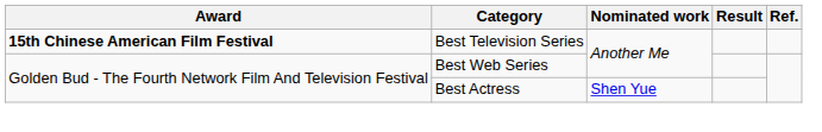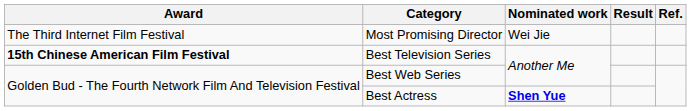+ row: The Third Internet Film Festival | Most Promising Director | Wei Jie
Best Actress | Nominated work: normal -> bold
